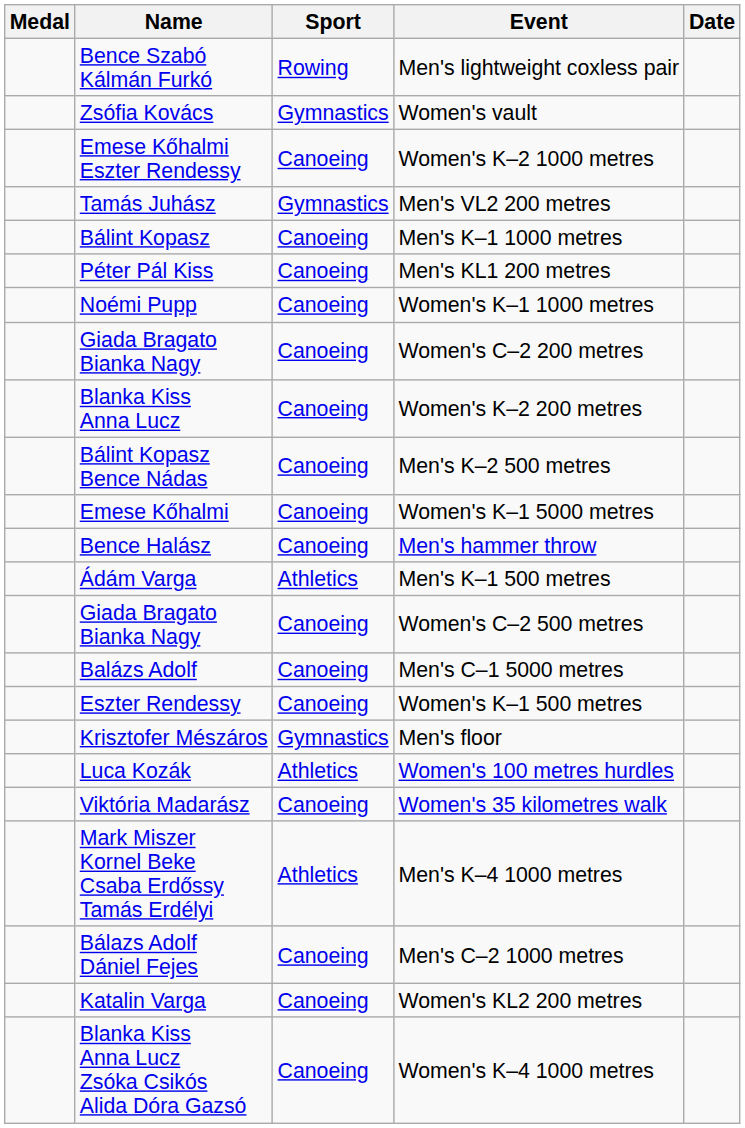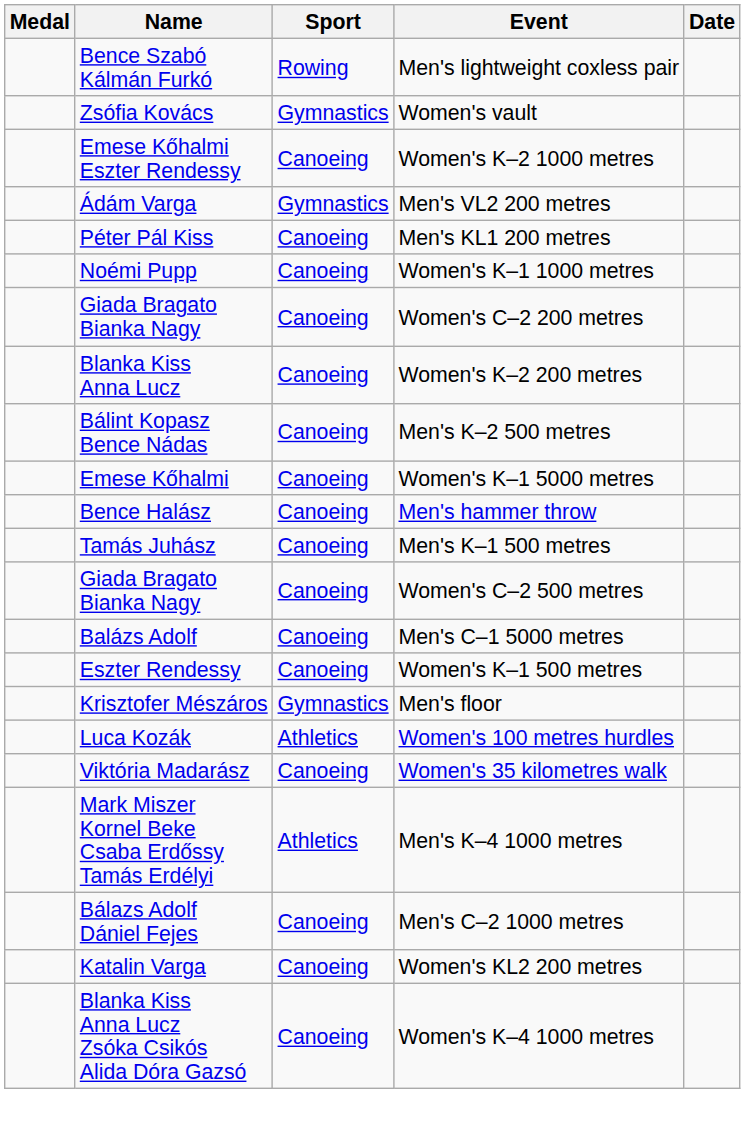Men's VL2 200 metres | Name: Tamás Juhász -> Ádám Varga
- row: Bálint Kopasz | Canoeing | Men's K–1 1000 metres
Men's K–1 500 metres | Name: Ádám Varga -> Tamás Juhász
Men's K–1 500 metres | Sport: Athletics -> Canoeing
